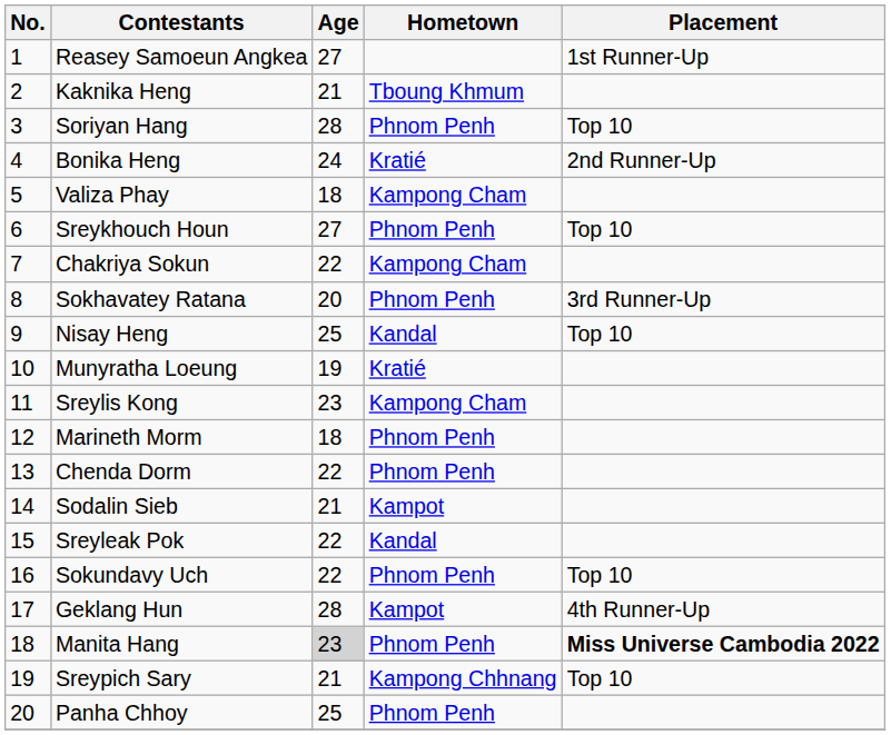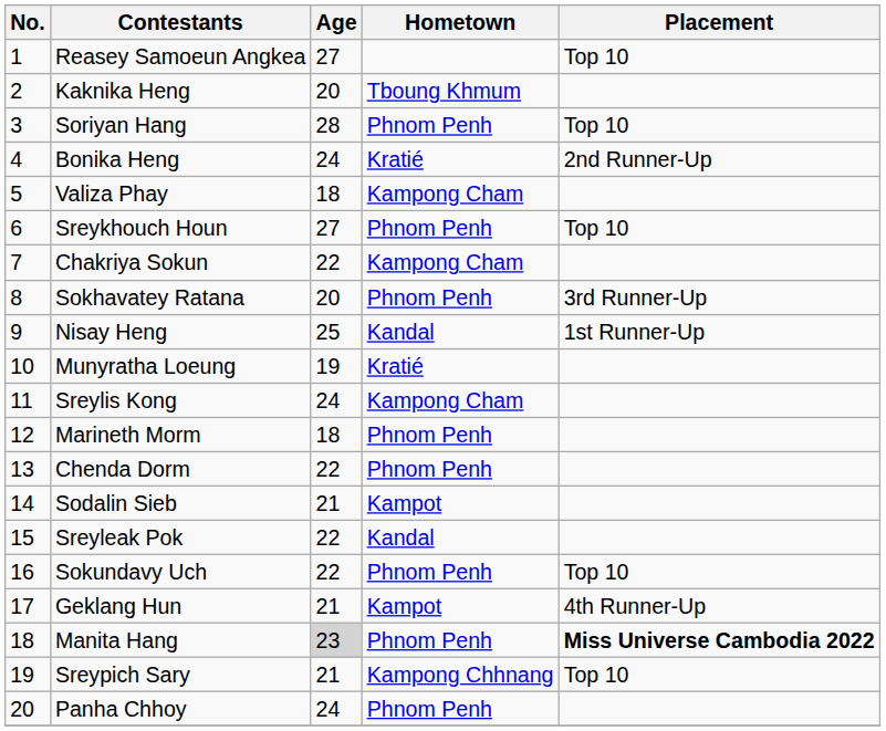Reasey Samoeun Angkea | Placement: 1st Runner-Up -> Top 10
Kaknika Heng | Age: 21 -> 20
Nisay Heng | Placement: Top 10 -> 1st Runner-Up
Sreylis Kong | Age: 23 -> 24
Geklang Hun | Age: 28 -> 21
Panha Chhoy | Age: 25 -> 24
